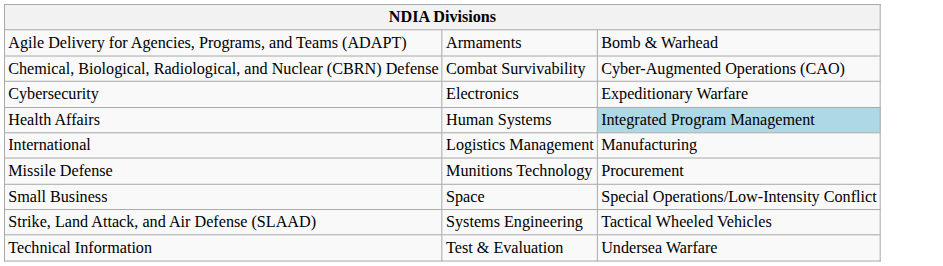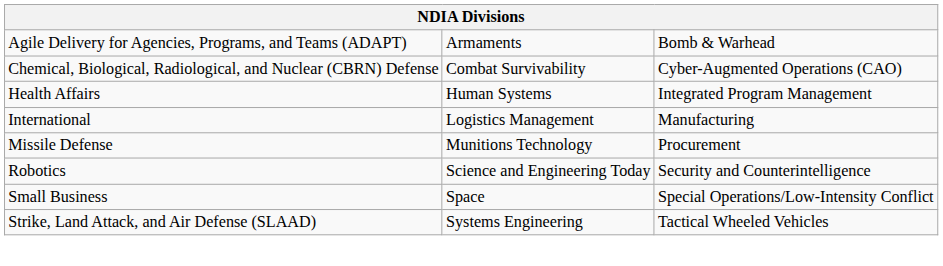- row: Cybersecurity | Electronics | Expeditionary Warfare
Health Affairs | column 3: lightblue background -> no background
+ row: Robotics | Science and Engineering Today | Security and Counterintelligence
- row: Technical Information | Test & Evaluation | Undersea Warfare
